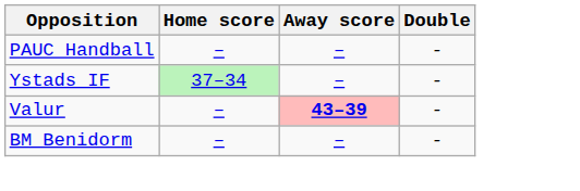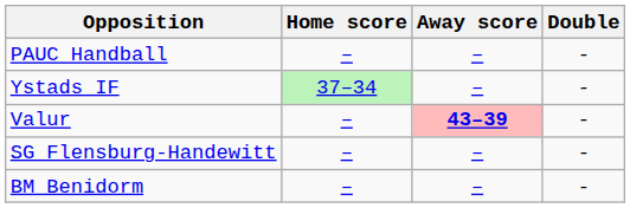+ row: SG Flensburg-Handewitt | – | – | -
